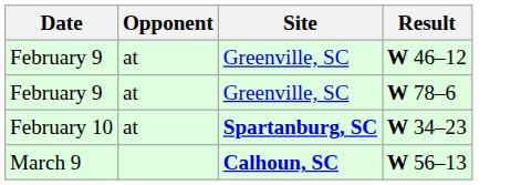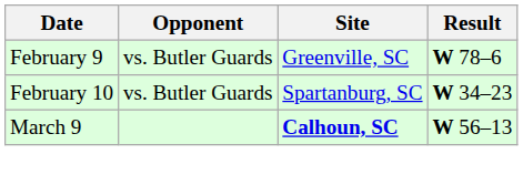- row: February 9 | at | Greenville, SC | W 46–12
W 78–6 | Opponent: at -> vs. Butler Guards
W 34–23 | Opponent: at -> vs. Butler Guards
W 34–23 | Site: bold -> normal
